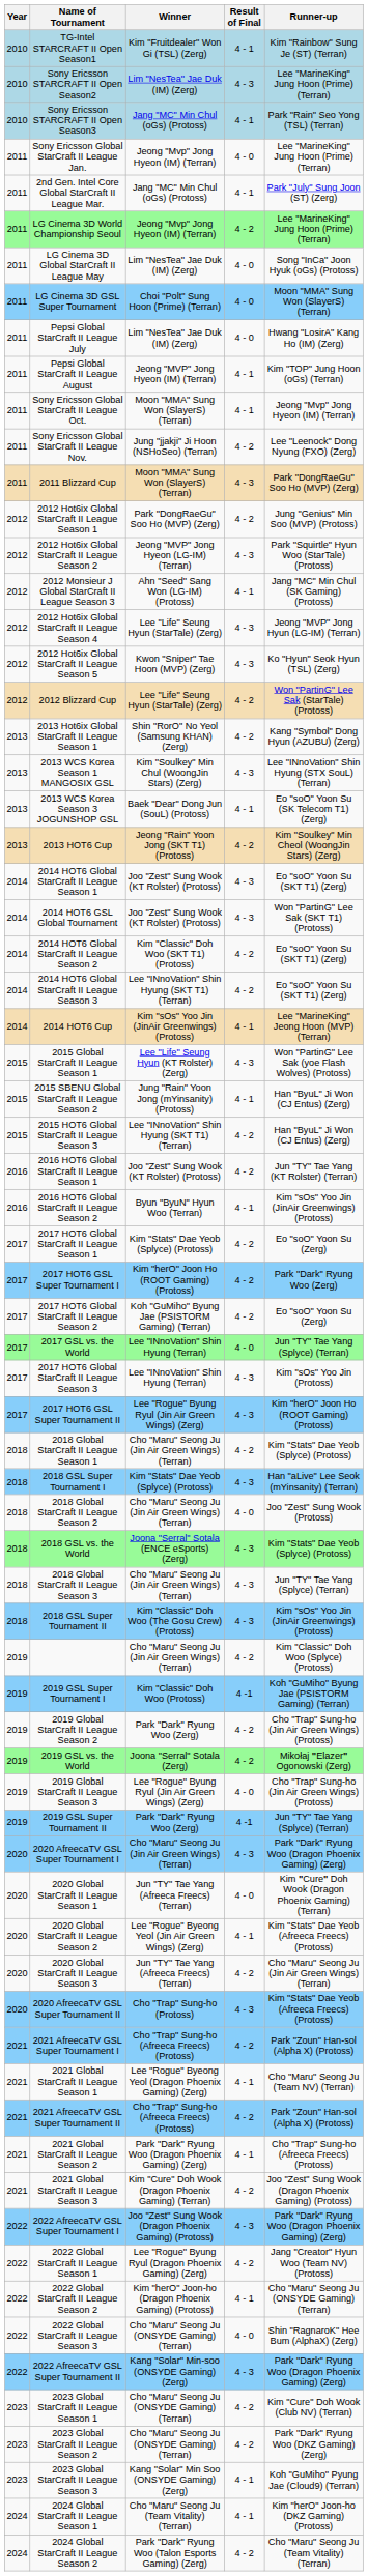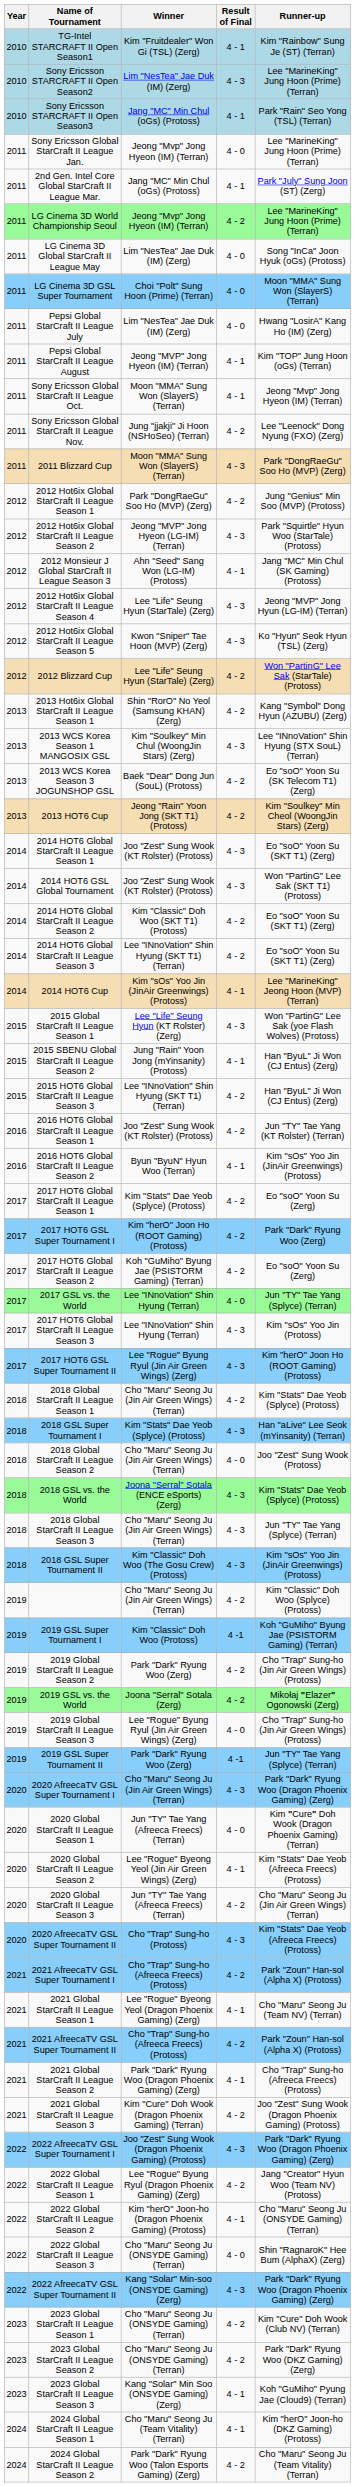2013 WCS Korea Season 3 JOGUNSHOP GSL | Result of Final: 4 - 1 -> 4 - 2
